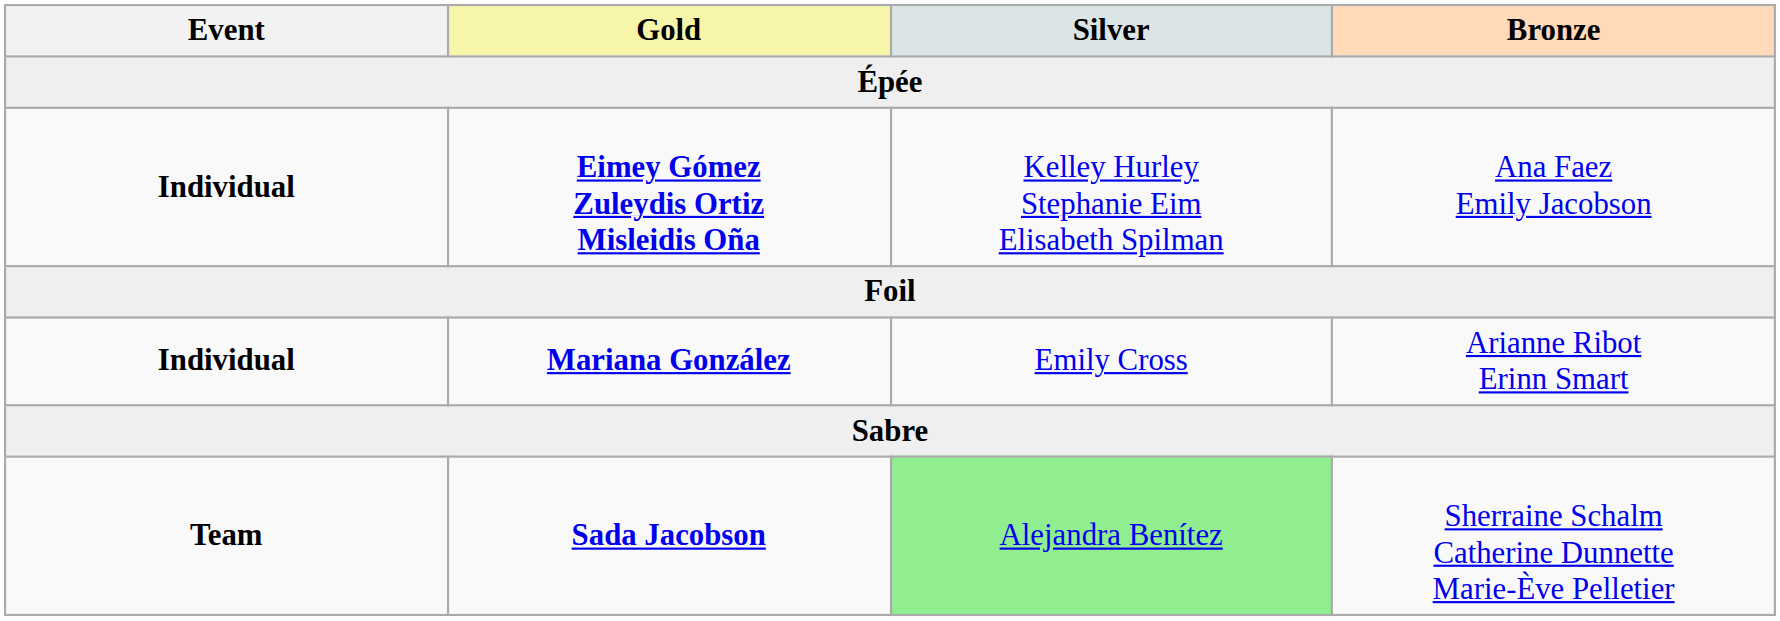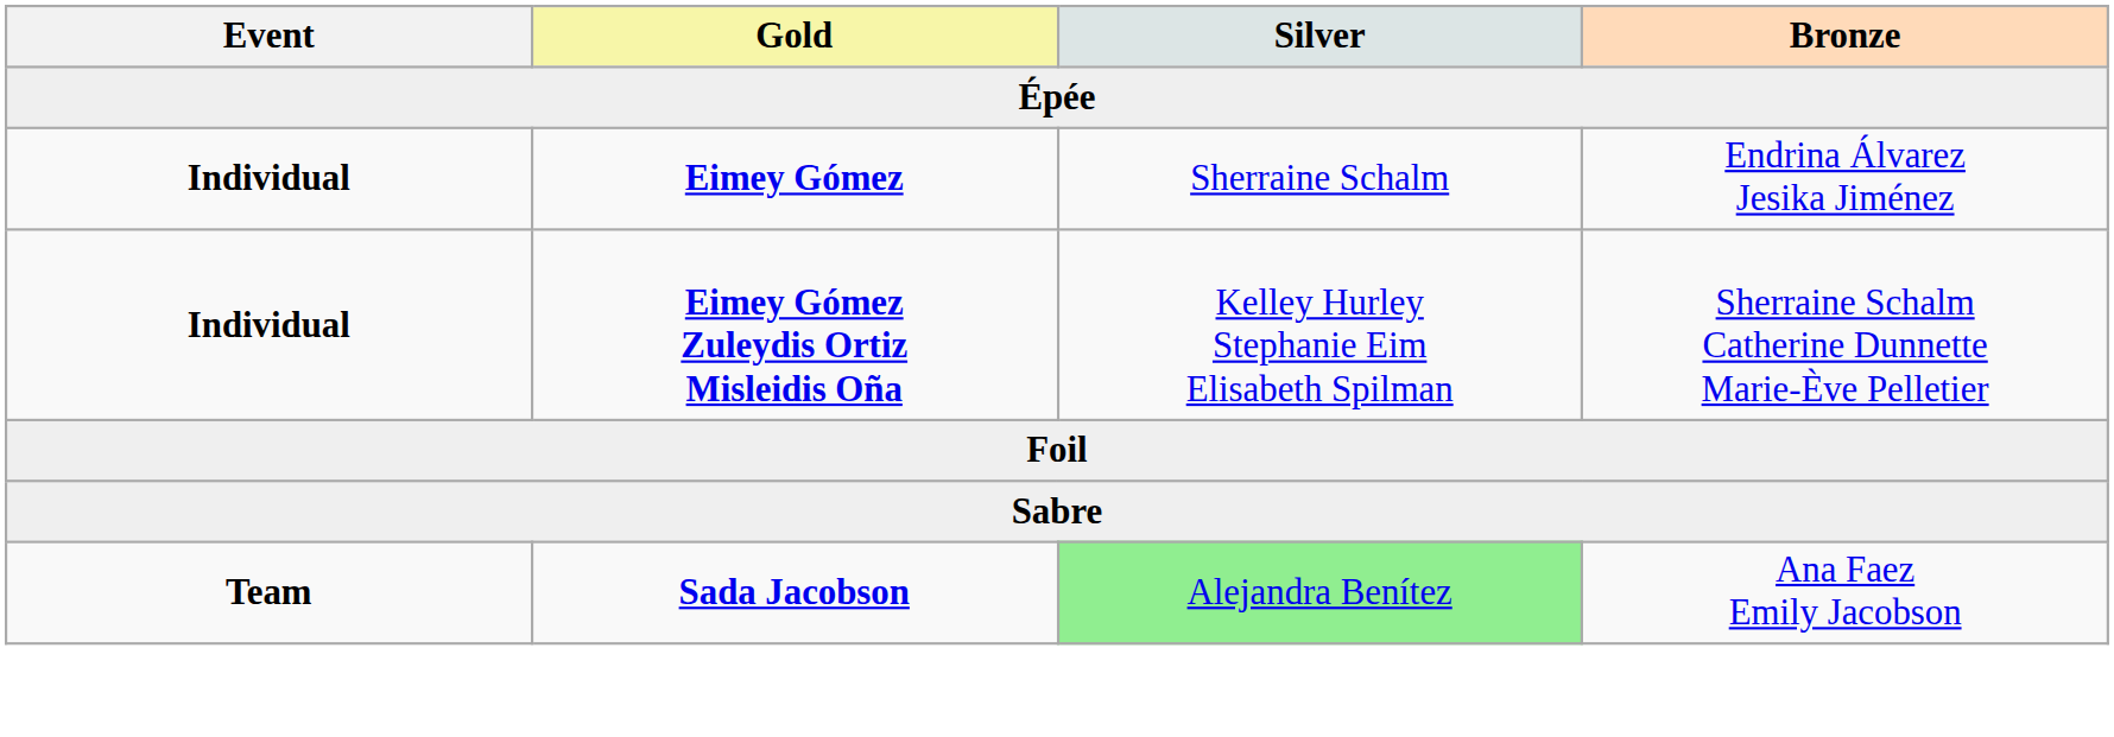+ row: Individual | Eimey Gómez | Sherraine Schalm | Endrina Álvarez Jesika Jiménez
Eimey Gómez Zuleydis Ortiz Misleidis Oña | Bronze: Ana Faez Emily Jacobson -> Sherraine Schalm Catherine Dunnette Marie-Ève Pelletier
- row: Individual | Mariana González | Emily Cross | Arianne Ribot Erinn Smart
Sada Jacobson | Bronze: Sherraine Schalm Catherine Dunnette Marie-Ève Pelletier -> Ana Faez Emily Jacobson
